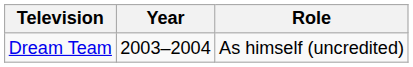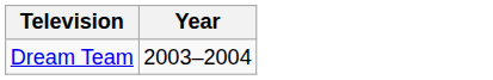- column: Role | As himself (uncredited)
